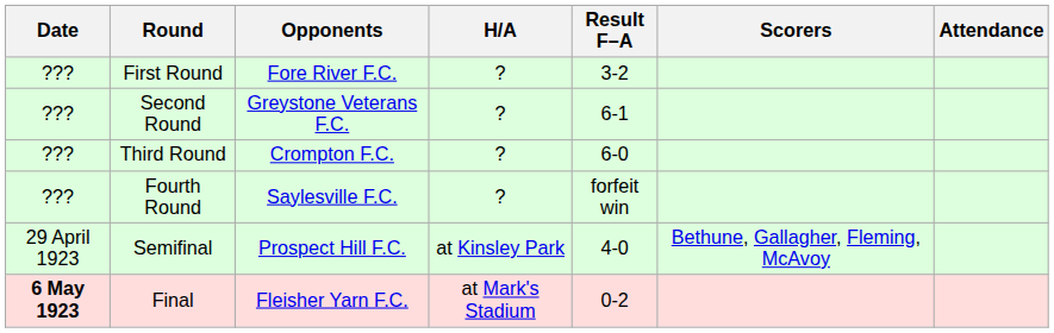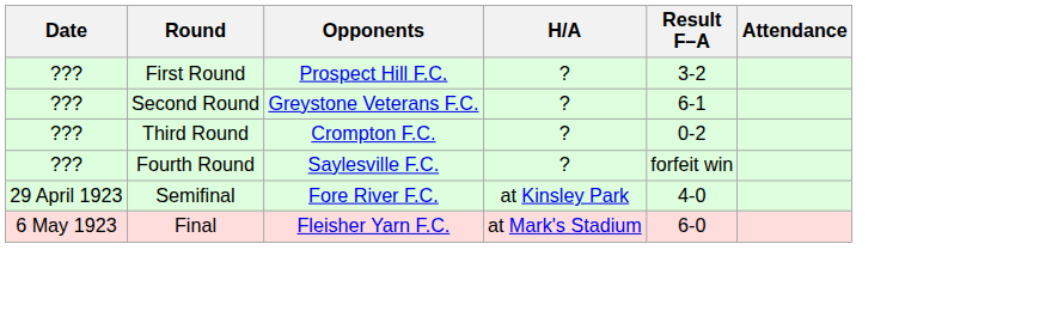- column: Scorers | Bethune, Gallagher, Fleming, McAvoy
First Round | Opponents: Fore River F.C. -> Prospect Hill F.C.
Third Round | Result F–A: 6-0 -> 0-2
Semifinal | Opponents: Prospect Hill F.C. -> Fore River F.C.
Final | Date: bold -> normal
Final | Result F–A: 0-2 -> 6-0
